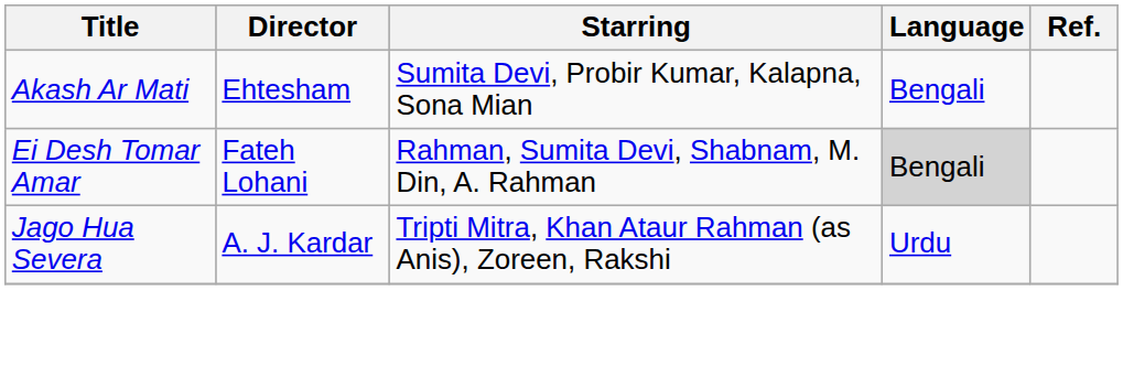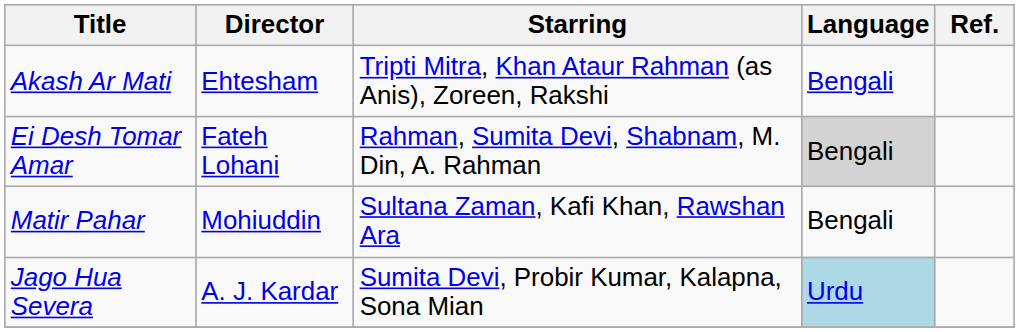Akash Ar Mati | Starring: Sumita Devi, Probir Kumar, Kalapna, Sona Mian -> Tripti Mitra, Khan Ataur Rahman (as Anis), Zoreen, Rakshi
+ row: Matir Pahar | Mohiuddin | Sultana Zaman, Kafi Khan, Rawshan Ara | Bengali
Jago Hua Severa | Starring: Tripti Mitra, Khan Ataur Rahman (as Anis), Zoreen, Rakshi -> Sumita Devi, Probir Kumar, Kalapna, Sona Mian
Jago Hua Severa | Language: no background -> lightblue background
